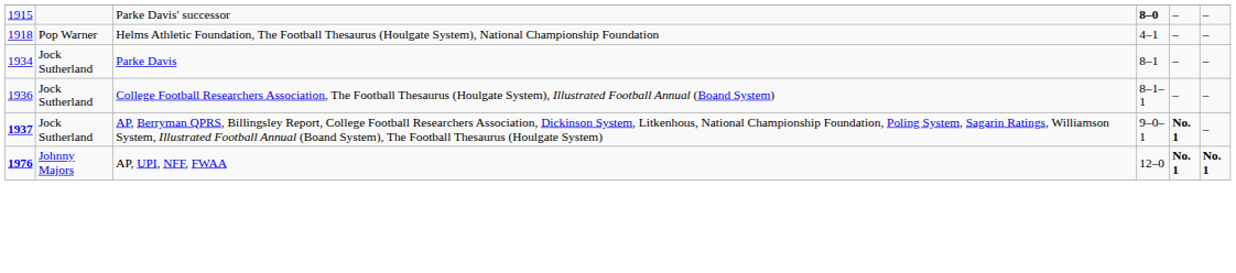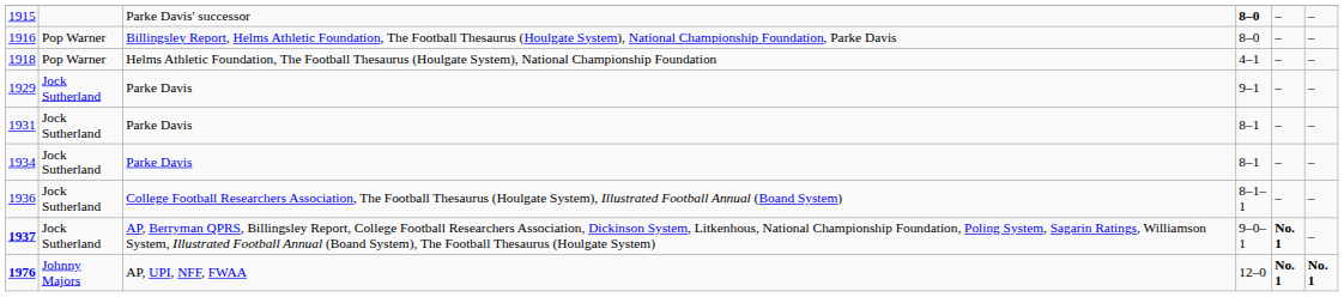+ row: 1916 | Pop Warner | Billingsley Report, Helms Athletic Foundation, The Football Thesaurus (Houlgate System), National Championship Foundation, Parke Davis | 8–0 | – | –
+ row: 1929 | Jock Sutherland | Parke Davis | 9–1 | – | –
+ row: 1931 | Jock Sutherland | Parke Davis | 8–1 | – | –
